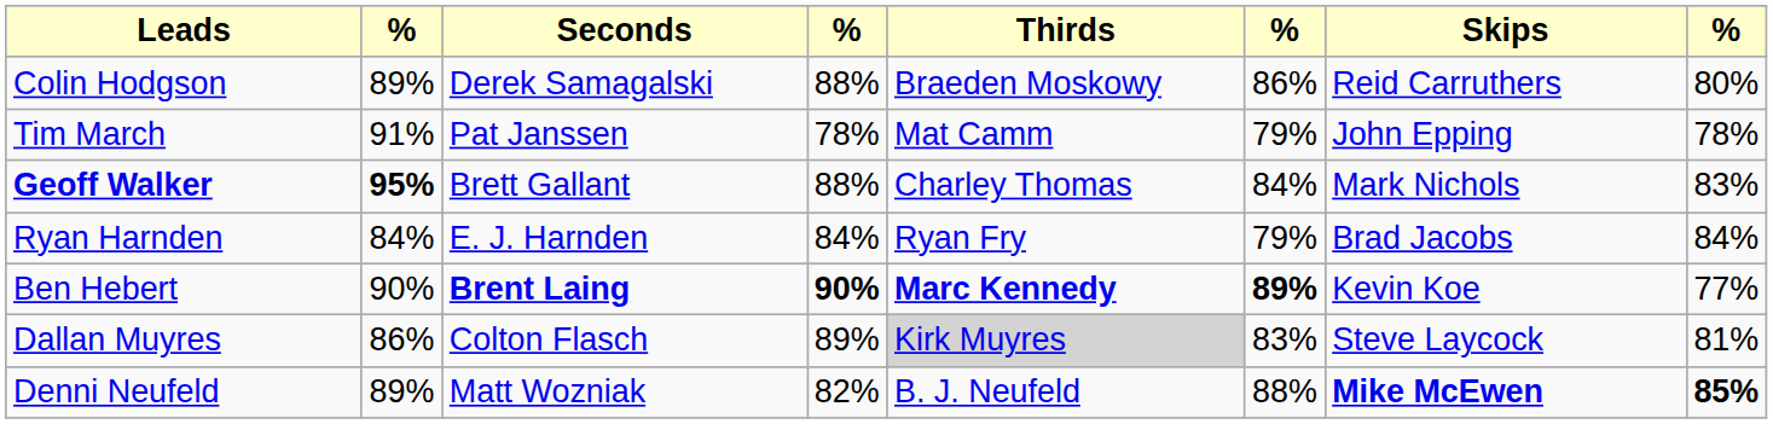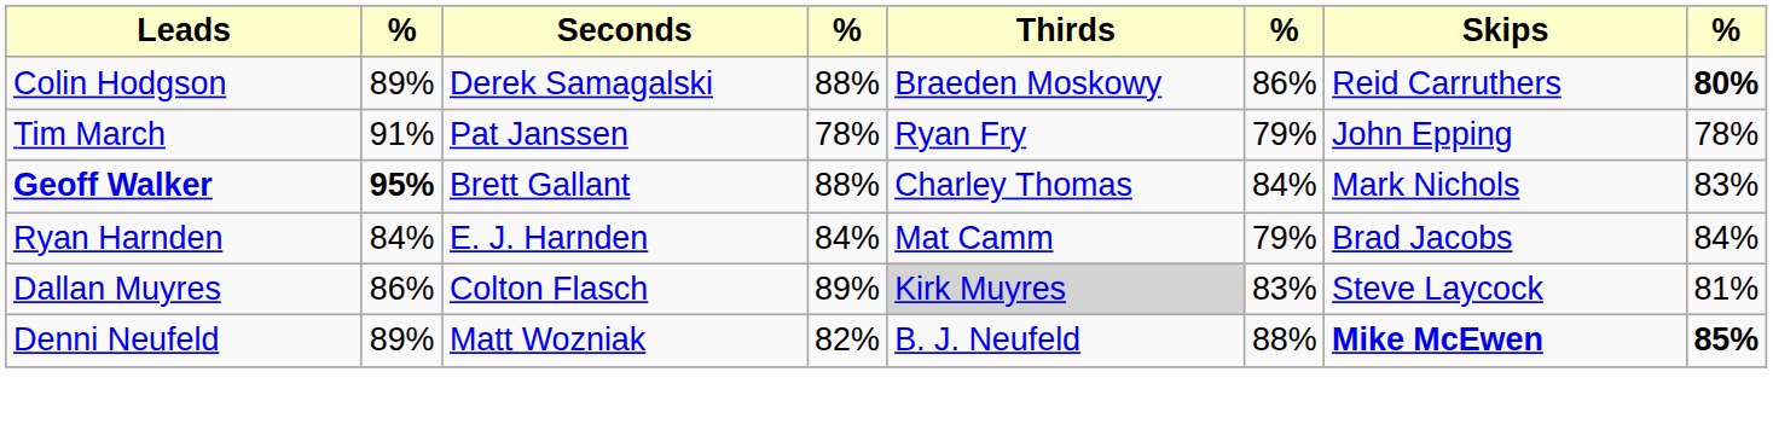Colin Hodgson | column 8: normal -> bold
Tim March | Thirds: Mat Camm -> Ryan Fry
Ryan Harnden | Thirds: Ryan Fry -> Mat Camm
- row: Ben Hebert | 90% | Brent Laing | 90% | Marc Kennedy | 89% | Kevin Koe | 77%
